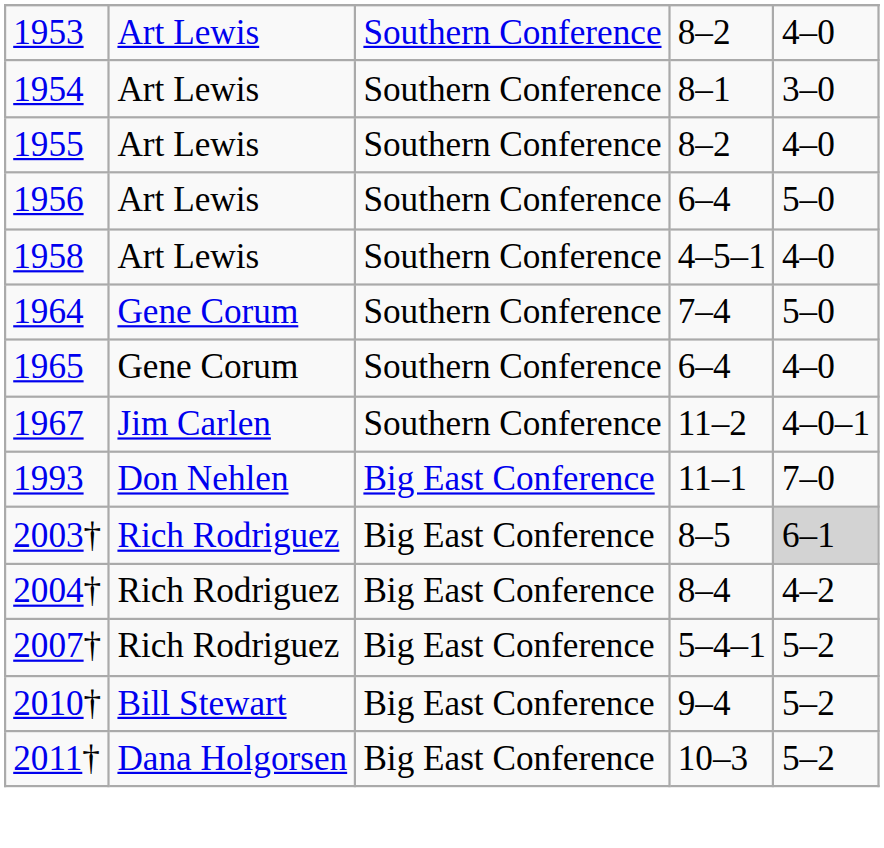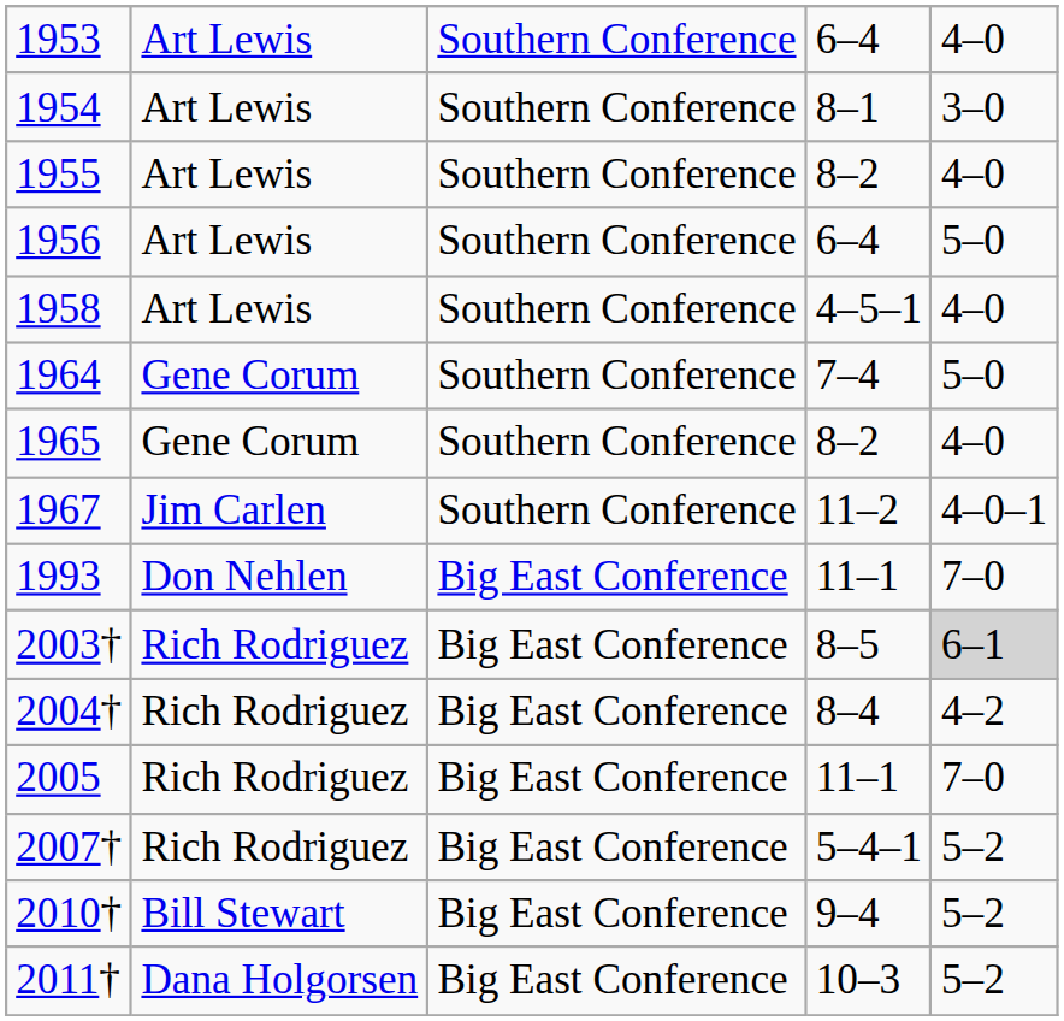1953 | column 4: 8–2 -> 6–4
1965 | column 4: 6–4 -> 8–2
+ row: 2005 | Rich Rodriguez | Big East Conference | 11–1 | 7–0
